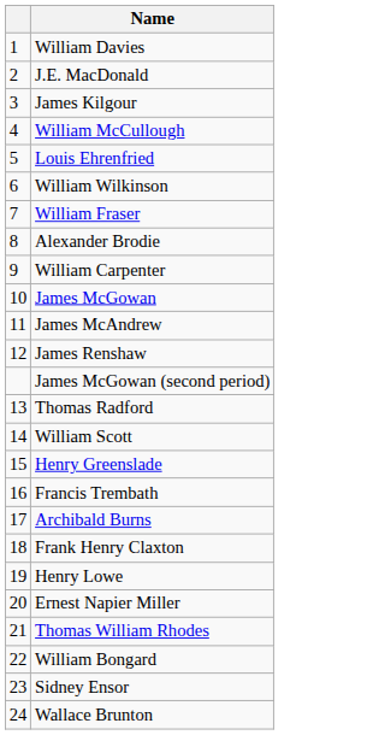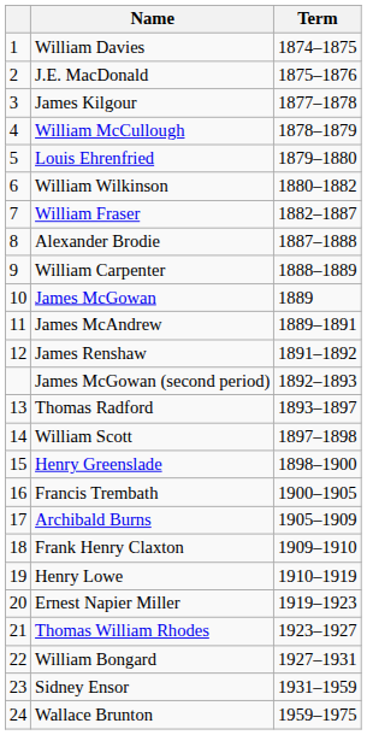+ column: Term | 1874–1875 | 1875–1876 | 1877–1878 | 1878–1879 | 1879–1880 | 1880–1882 | 1882–1887 | 1887–1888 | 1888–1889 | 1889 | 1889–1891 | 1891–1892 | 1892–1893 | 1893–1897 | 1897–1898 | 1898–1900 | 1900–1905 | 1905–1909 | 1909–1910 | 1910–1919 | 1919–1923 | 1923–1927 | 1927–1931 | 1931–1959 | 1959–1975
